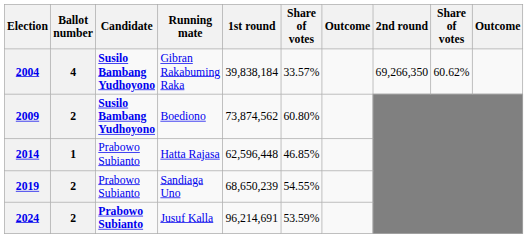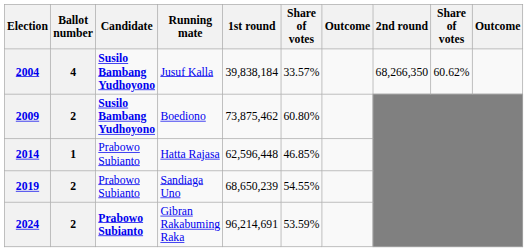2004 | Running mate: Gibran Rakabuming Raka -> Jusuf Kalla
2004 | 2nd round: 69,266,350 -> 68,266,350
2009 | 1st round: 73,874,562 -> 73,875,462
2024 | Running mate: Jusuf Kalla -> Gibran Rakabuming Raka
